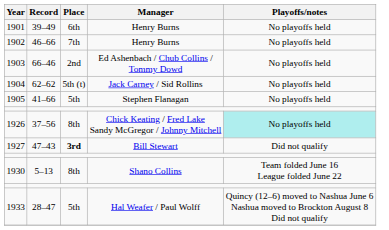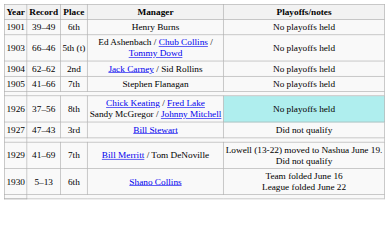- row: 1902 | 46–66 | 7th | Henry Burns | No playoffs held
1903 | Place: 2nd -> 5th (t)
1904 | Place: 5th (t) -> 2nd
1905 | Place: 5th -> 7th
1927 | Place: bold -> normal
+ row: 1929 | 41–69 | 7th | Bill Merritt / Tom DeNoville | Lowell (13-22) moved to Nashua June 19. Did not qualify
1930 | Place: 8th -> 6th
- row: 1933 | 28–47 | 5th | Hal Weafer / Paul Wolff | Quincy (12–6) moved to Nashua June 6 Nashua moved to Brockton August 8 Did not qualify
